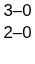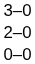+ row: 0–0
